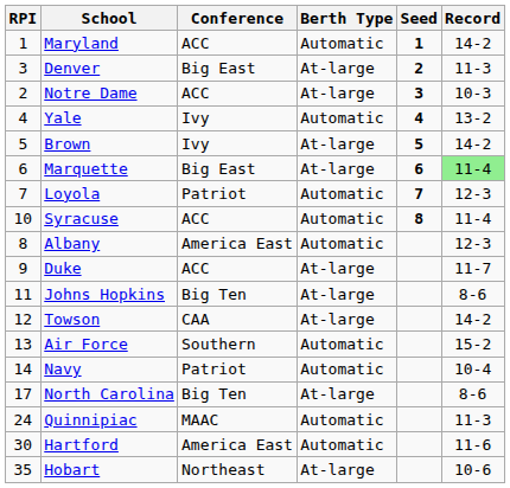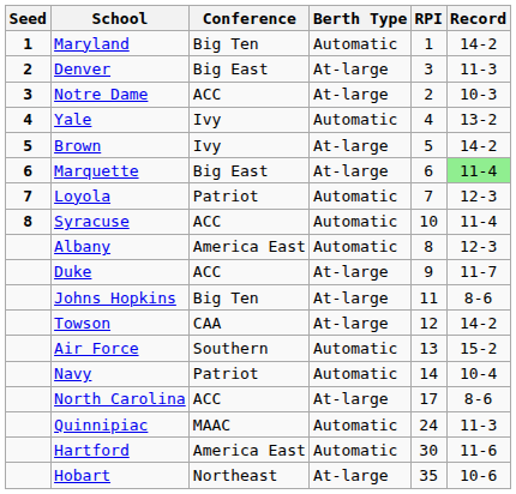columns swapped: Seed <-> RPI
Maryland | Conference: ACC -> Big Ten
North Carolina | Conference: Big Ten -> ACC
